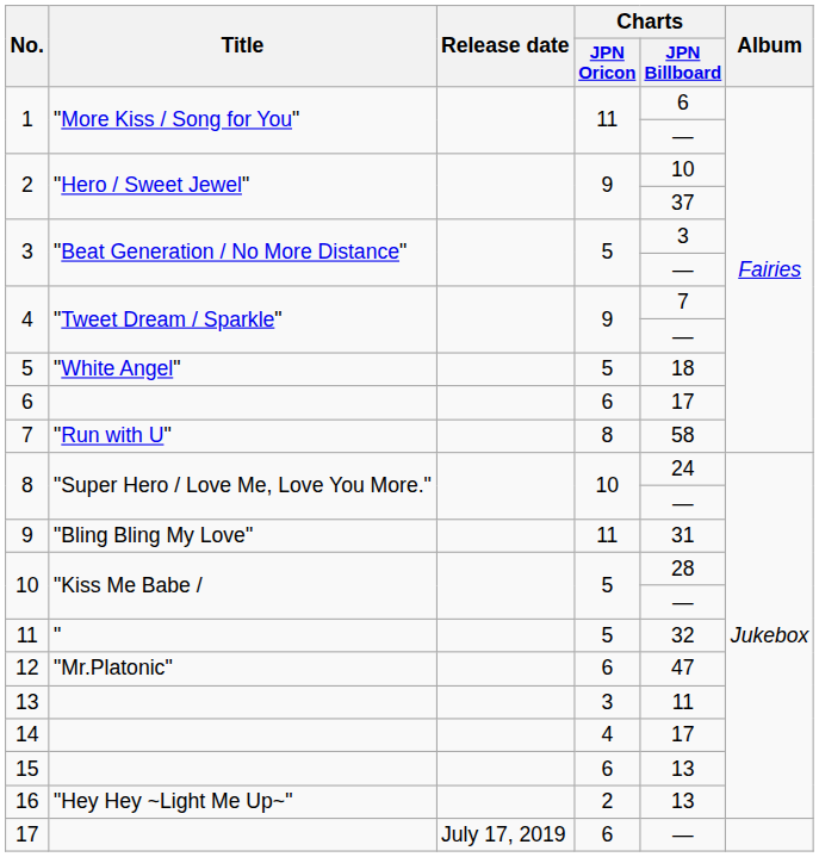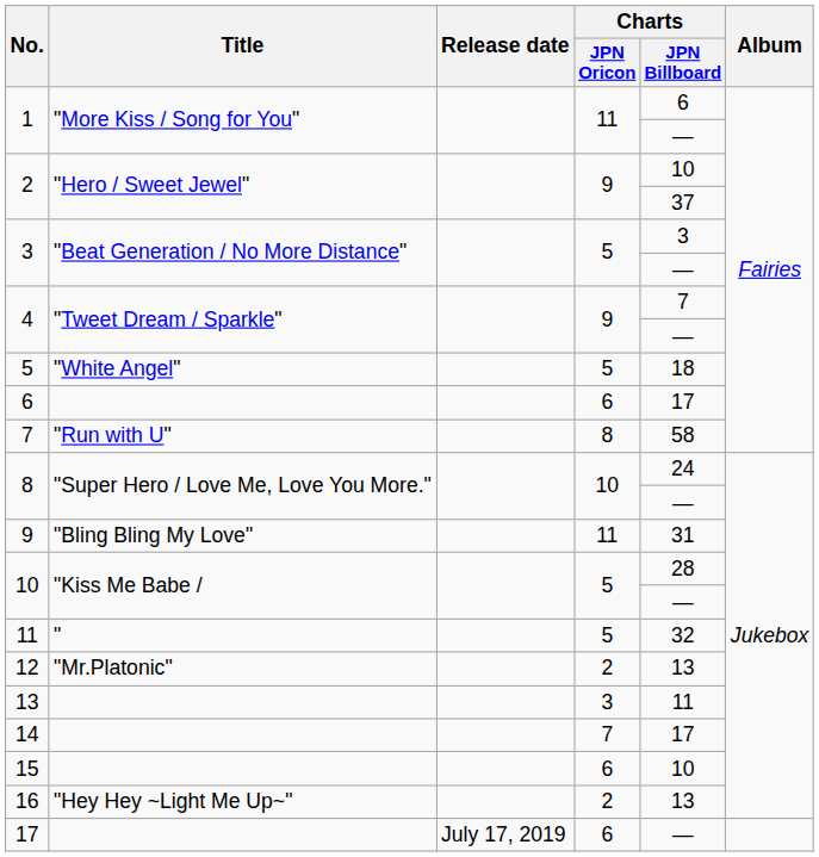12 | Charts / JPN Oricon: 6 -> 2
12 | Charts / JPN Billboard: 47 -> 13
14 | Charts / JPN Oricon: 4 -> 7
15 | Charts / JPN Billboard: 13 -> 10
